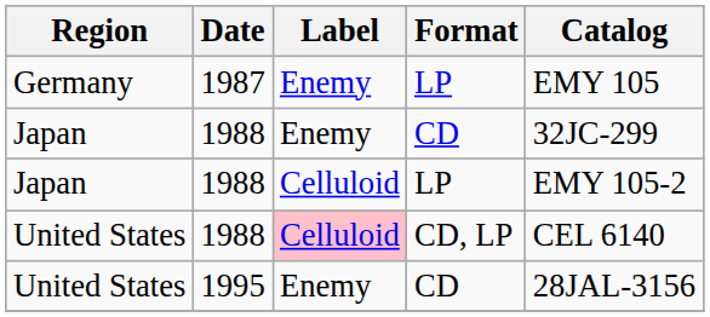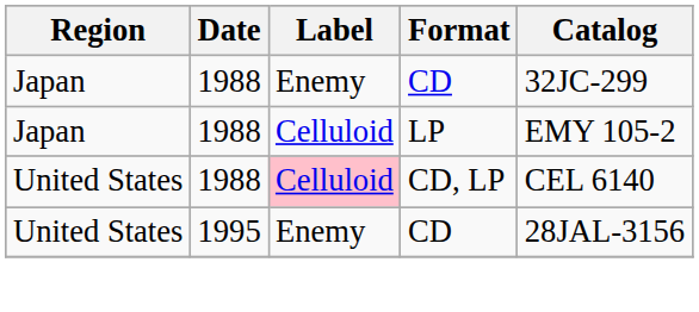- row: Germany | 1987 | Enemy | LP | EMY 105
